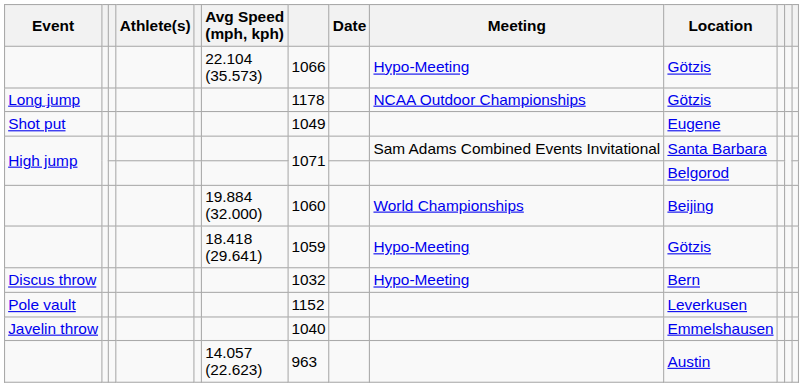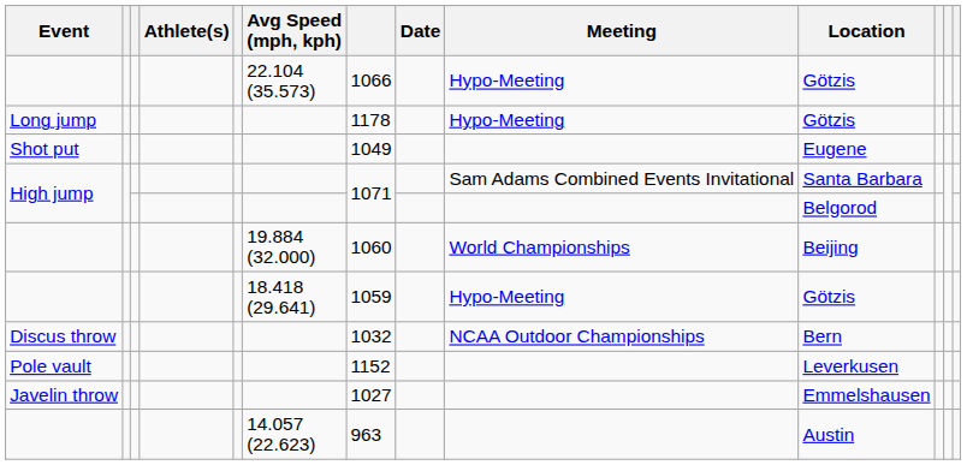Long jump | Meeting: NCAA Outdoor Championships -> Hypo-Meeting
Discus throw | Meeting: Hypo-Meeting -> NCAA Outdoor Championships
Javelin throw | column 7: 1040 -> 1027
